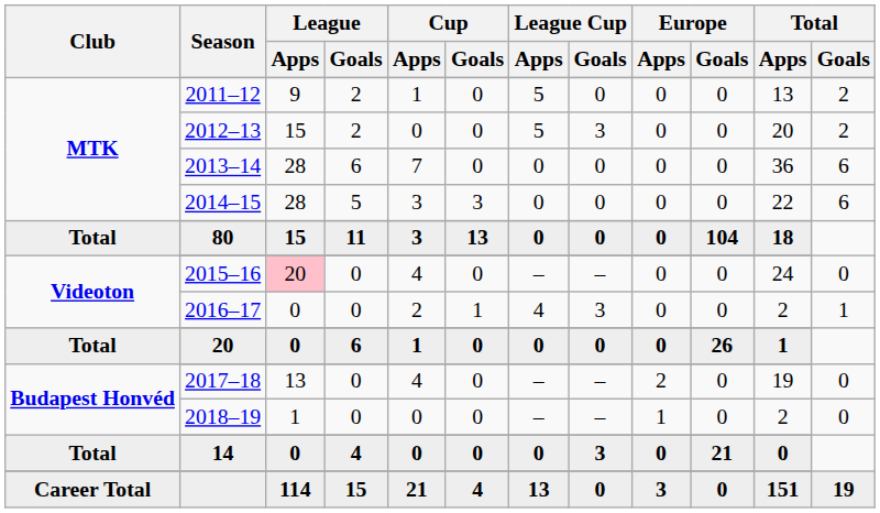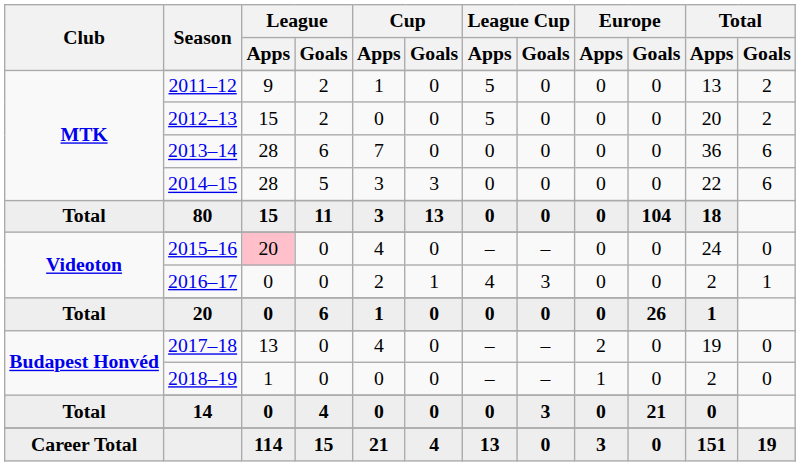2012–13 | League Cup / Goals: 3 -> 0
